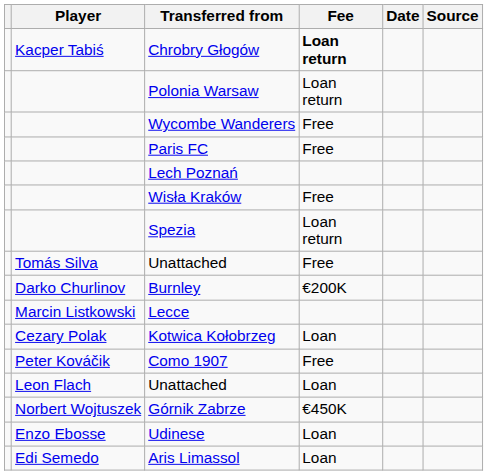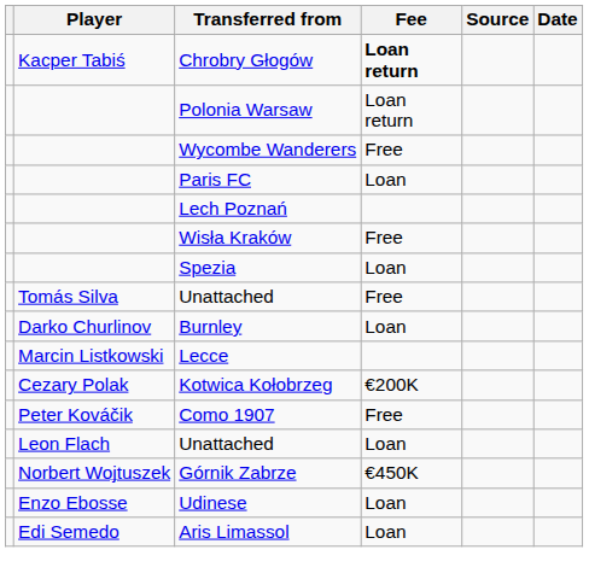columns swapped: Date <-> Source
Paris FC | Fee: Free -> Loan
Spezia | Fee: Loan return -> Loan
Burnley | Fee: €200K -> Loan
Kotwica Kołobrzeg | Fee: Loan -> €200K
